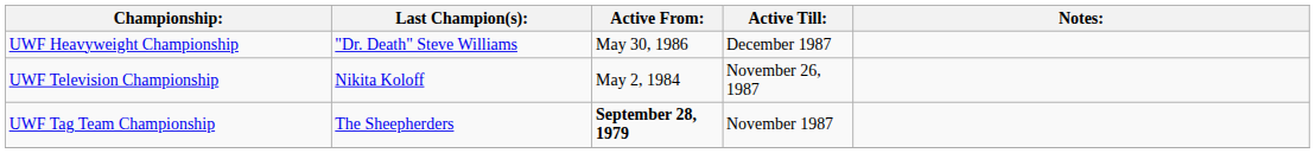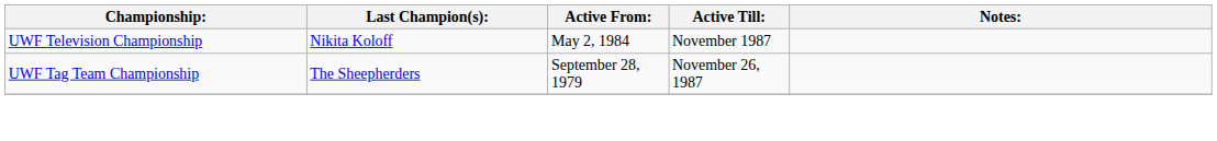- row: UWF Heavyweight Championship | "Dr. Death" Steve Williams | May 30, 1986 | December 1987
UWF Television Championship | Active Till:: November 26, 1987 -> November 1987
UWF Tag Team Championship | Active From:: bold -> normal
UWF Tag Team Championship | Active Till:: November 1987 -> November 26, 1987
